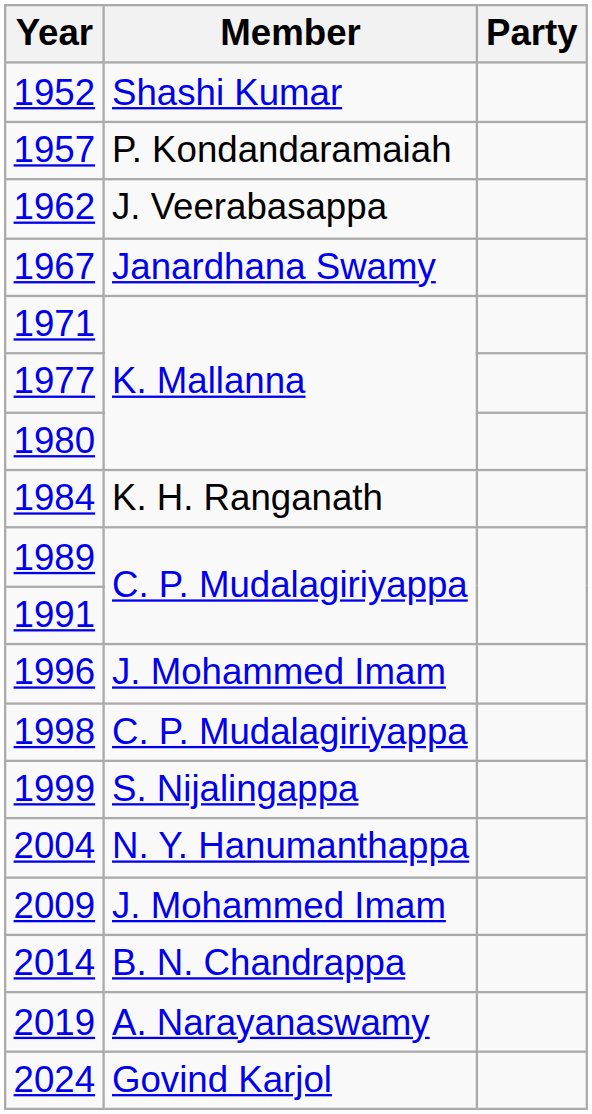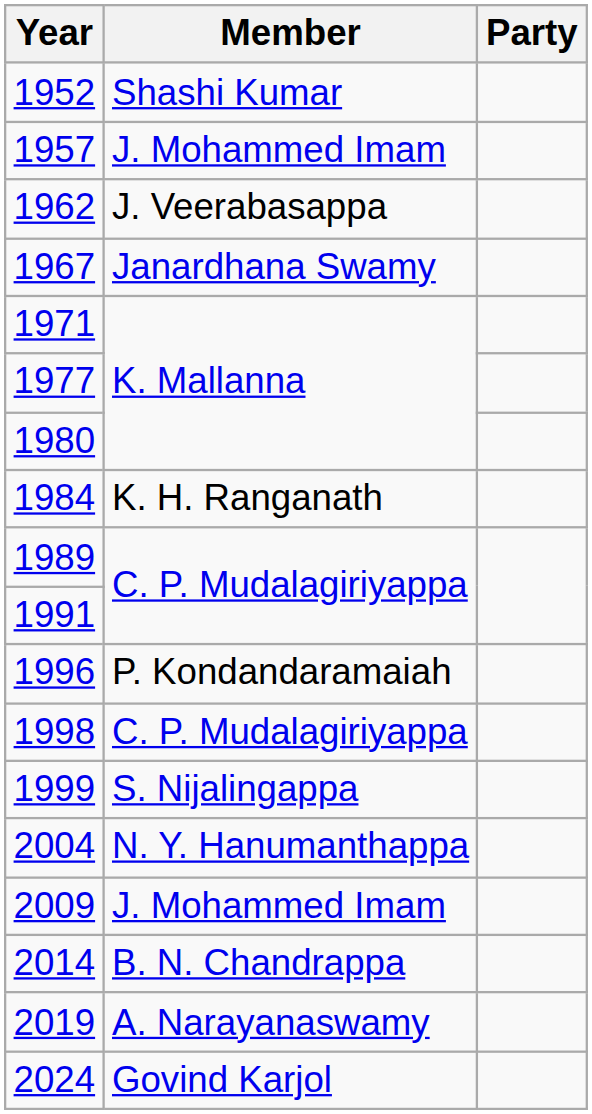1957 | Member: P. Kondandaramaiah -> J. Mohammed Imam
1996 | Member: J. Mohammed Imam -> P. Kondandaramaiah
